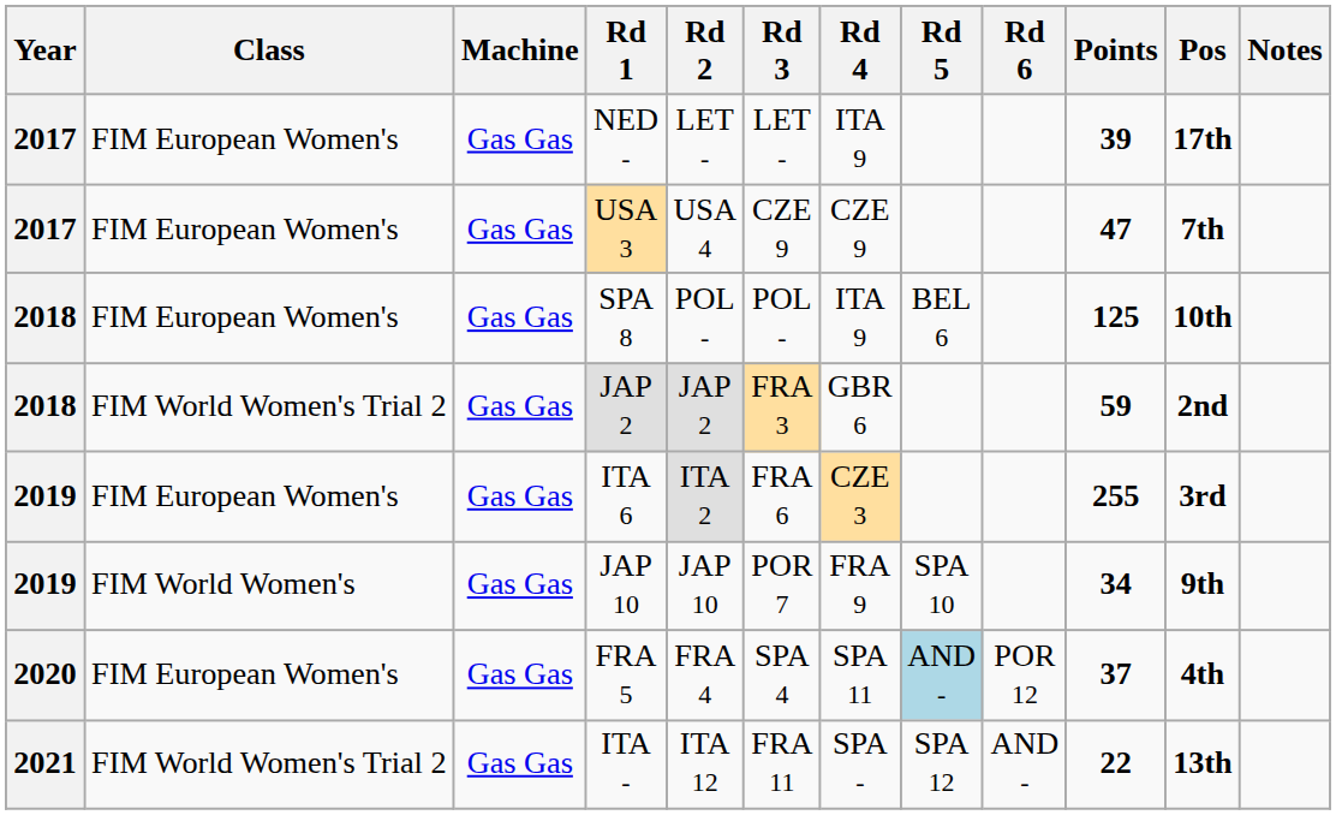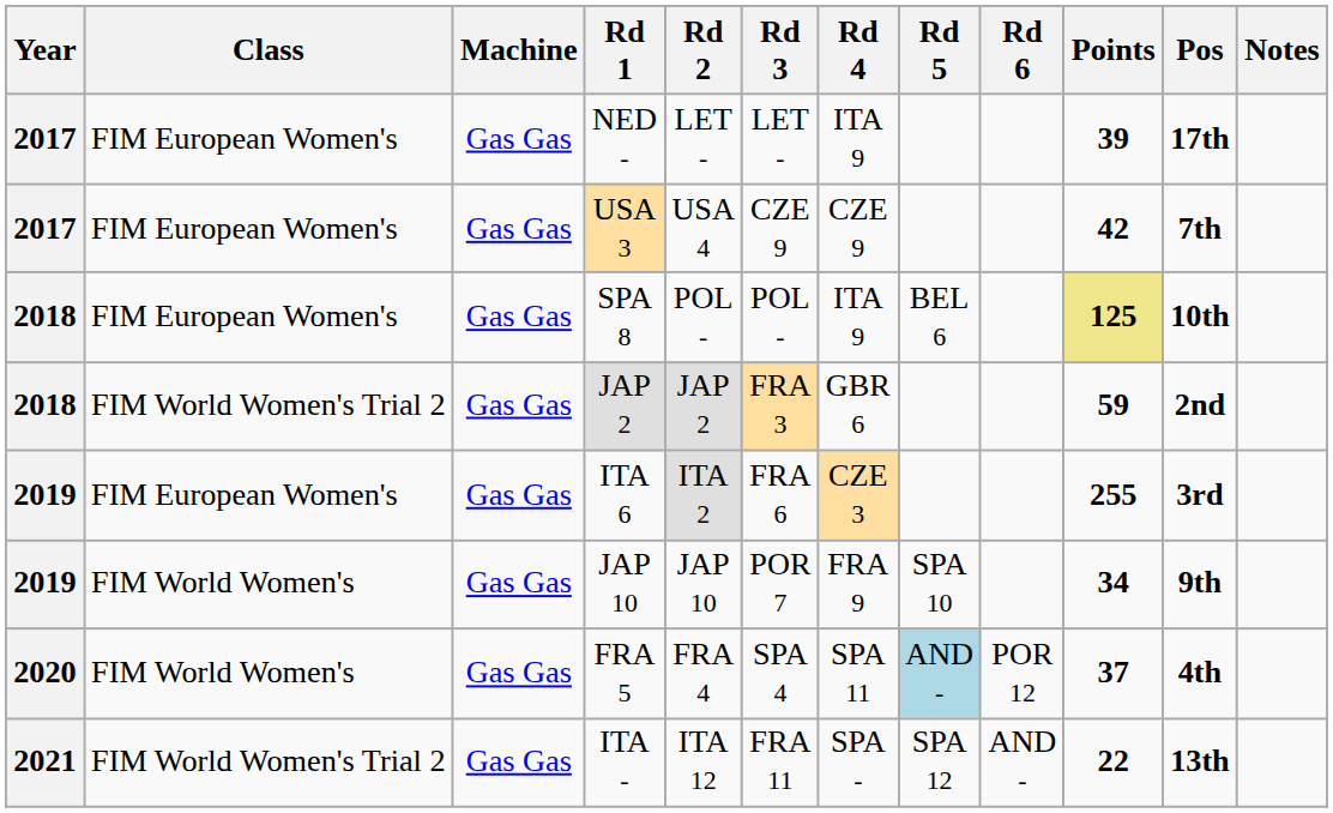USA 3 | Points: 47 -> 42
SPA 8 | Points: no background -> khaki background
FRA 5 | Class: FIM European Women's -> FIM World Women's
